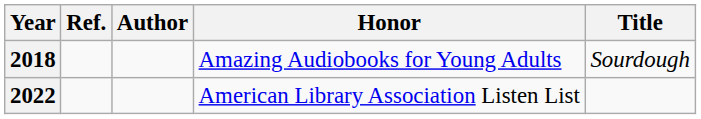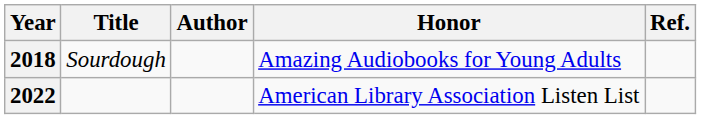columns swapped: Title <-> Ref.
